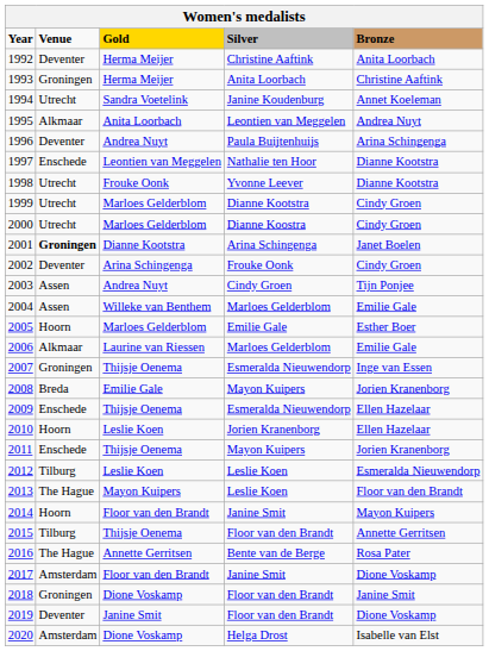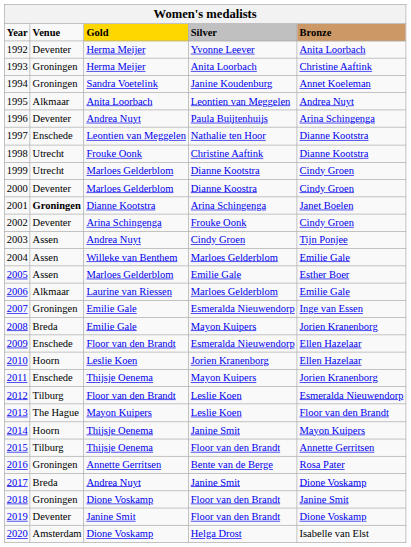1992 | Silver: Christine Aaftink -> Yvonne Leever
1994 | Venue: Utrecht -> Groningen
1998 | Silver: Yvonne Leever -> Christine Aaftink
2000 | Venue: Utrecht -> Deventer
2005 | Venue: Hoorn -> Assen
2007 | Gold: Thijsje Oenema -> Emilie Gale
2009 | Gold: Thijsje Oenema -> Floor van den Brandt
2012 | Gold: Leslie Koen -> Floor van den Brandt
2014 | Gold: Floor van den Brandt -> Thijsje Oenema
2016 | Venue: The Hague -> Groningen
2017 | Venue: Amsterdam -> Breda
2017 | Gold: Floor van den Brandt -> Andrea Nuyt
